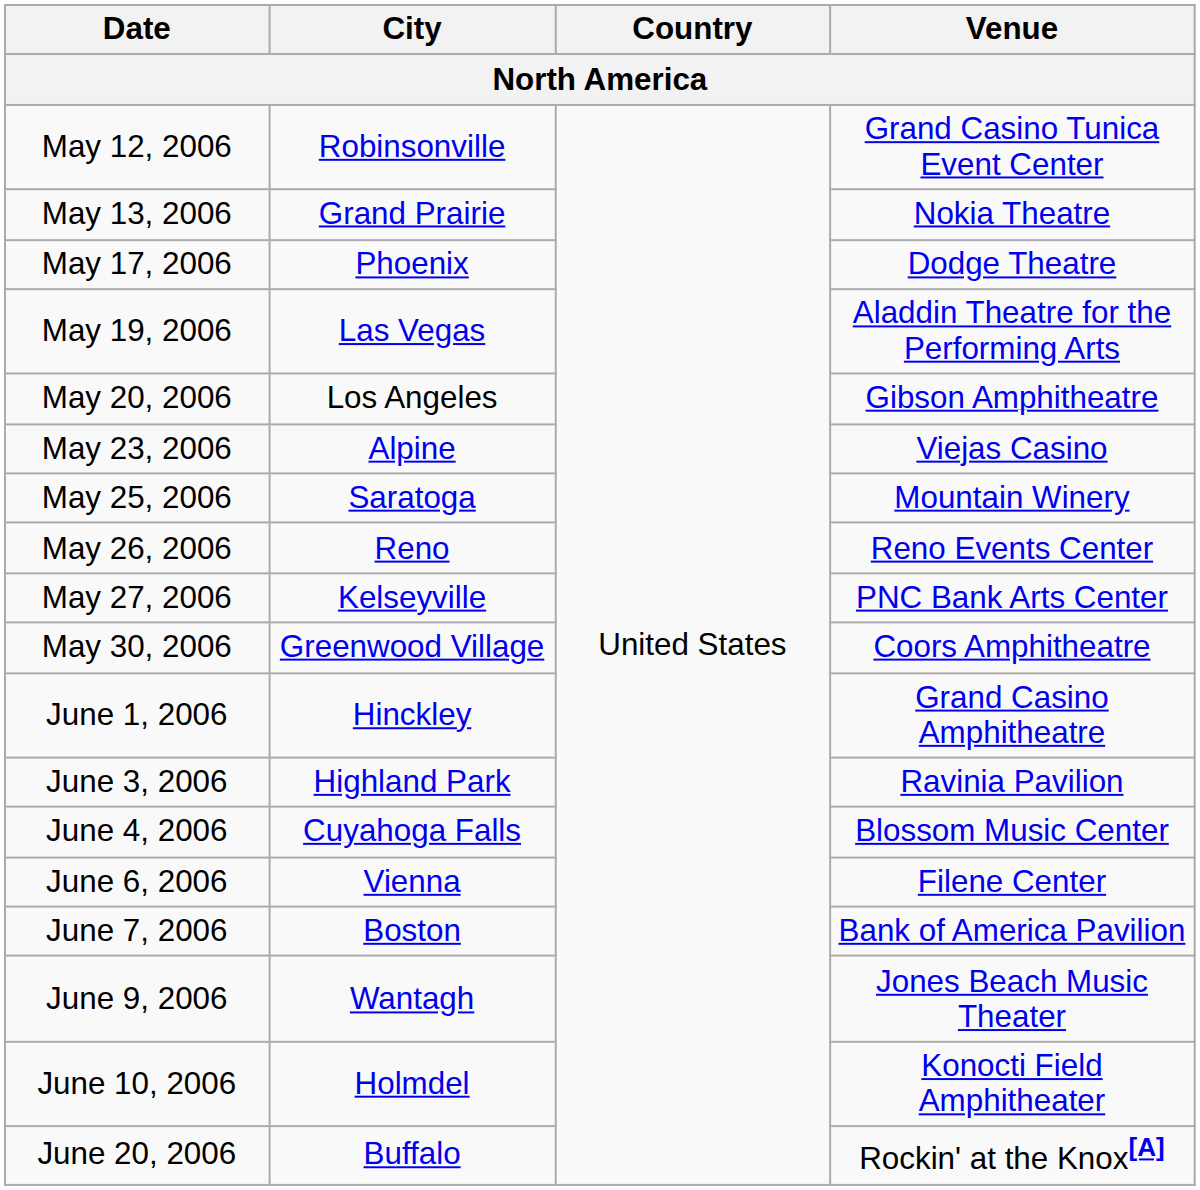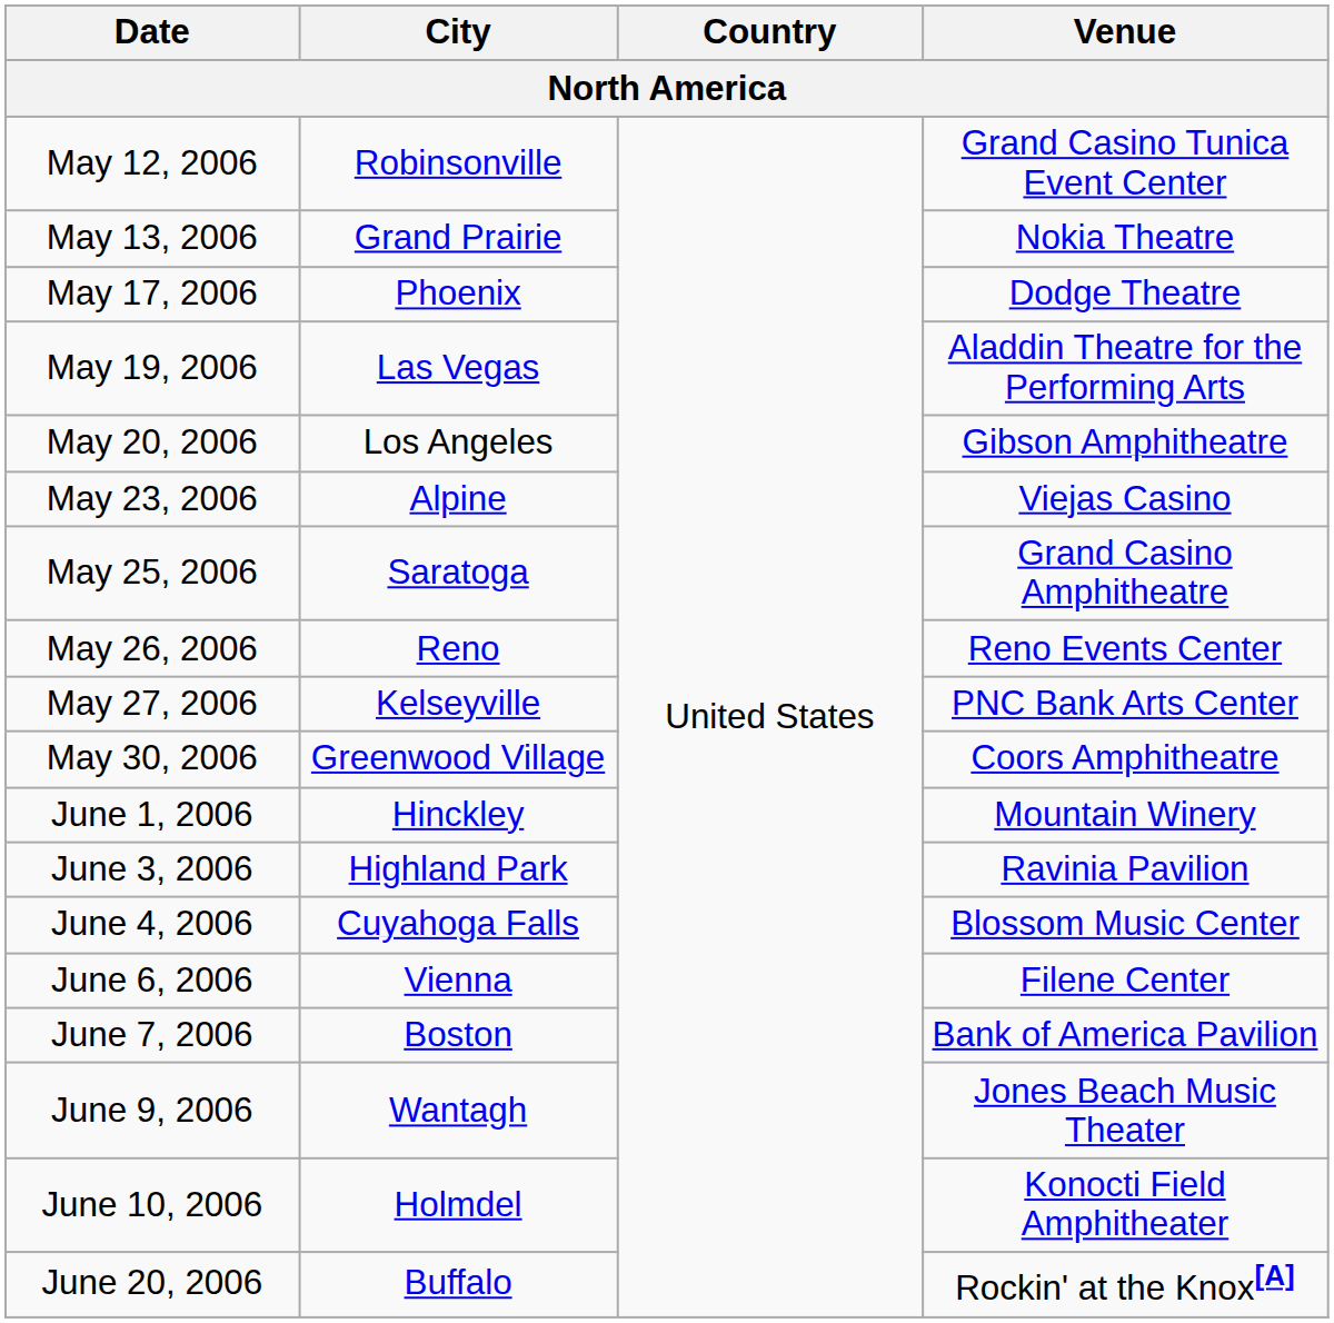May 25, 2006 | Venue: Mountain Winery -> Grand Casino Amphitheatre
June 1, 2006 | Venue: Grand Casino Amphitheatre -> Mountain Winery
